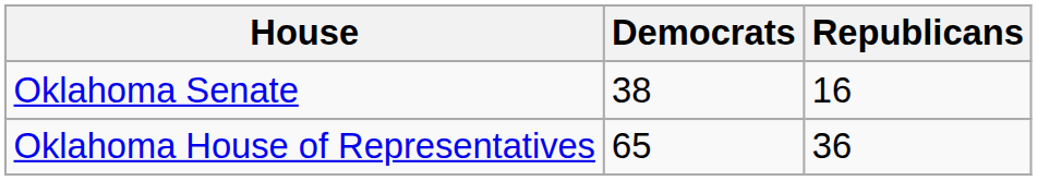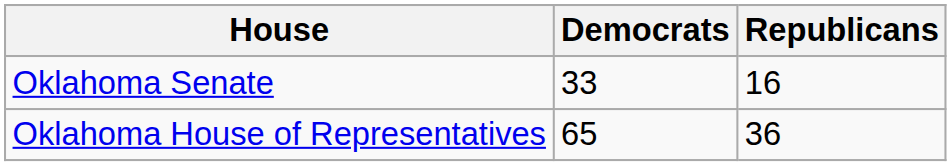Oklahoma Senate | Democrats: 38 -> 33
